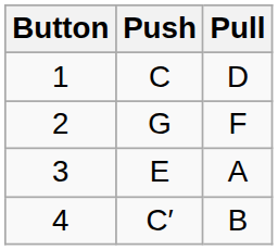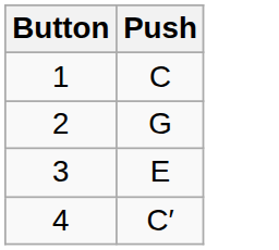- column: Pull | D | F | A | B
